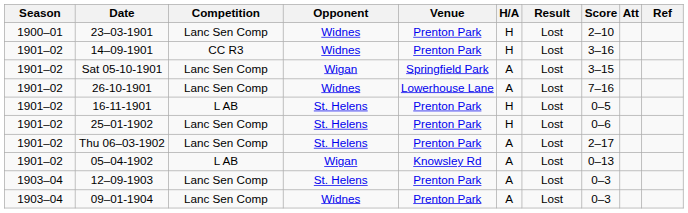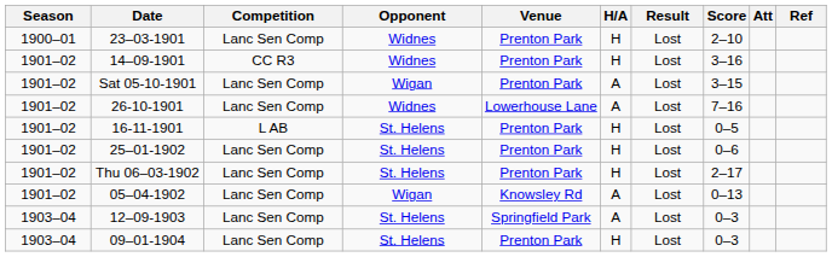Sat 05-10-1901 | Venue: Springfield Park -> Prenton Park
Thu 06–03-1902 | H/A: A -> H
05–04-1902 | Competition: L AB -> Lanc Sen Comp
12–09-1903 | Venue: Prenton Park -> Springfield Park
09–01-1904 | Opponent: Widnes -> St. Helens
09–01-1904 | H/A: A -> H
